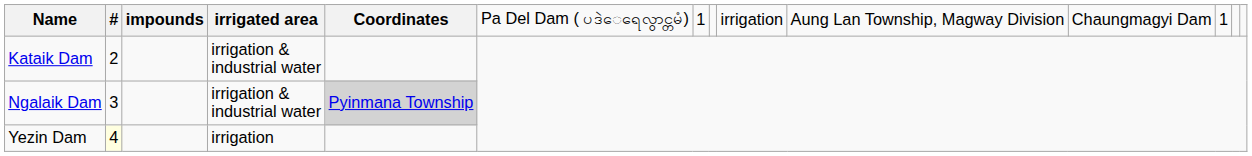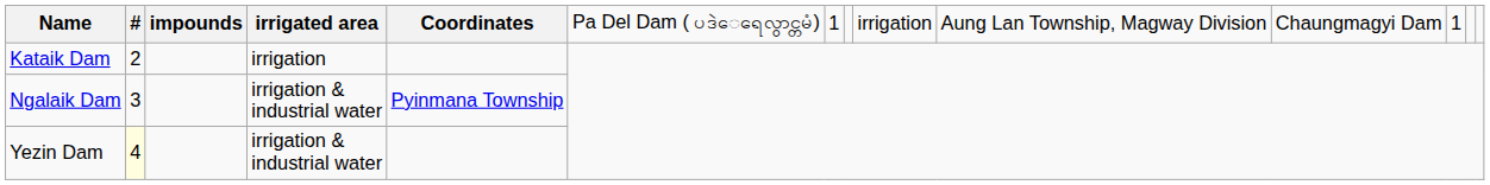Kataik Dam | column 4: irrigation & industrial water -> irrigation
Ngalaik Dam | column 5: lightgrey background -> no background
Yezin Dam | column 4: irrigation -> irrigation & industrial water
